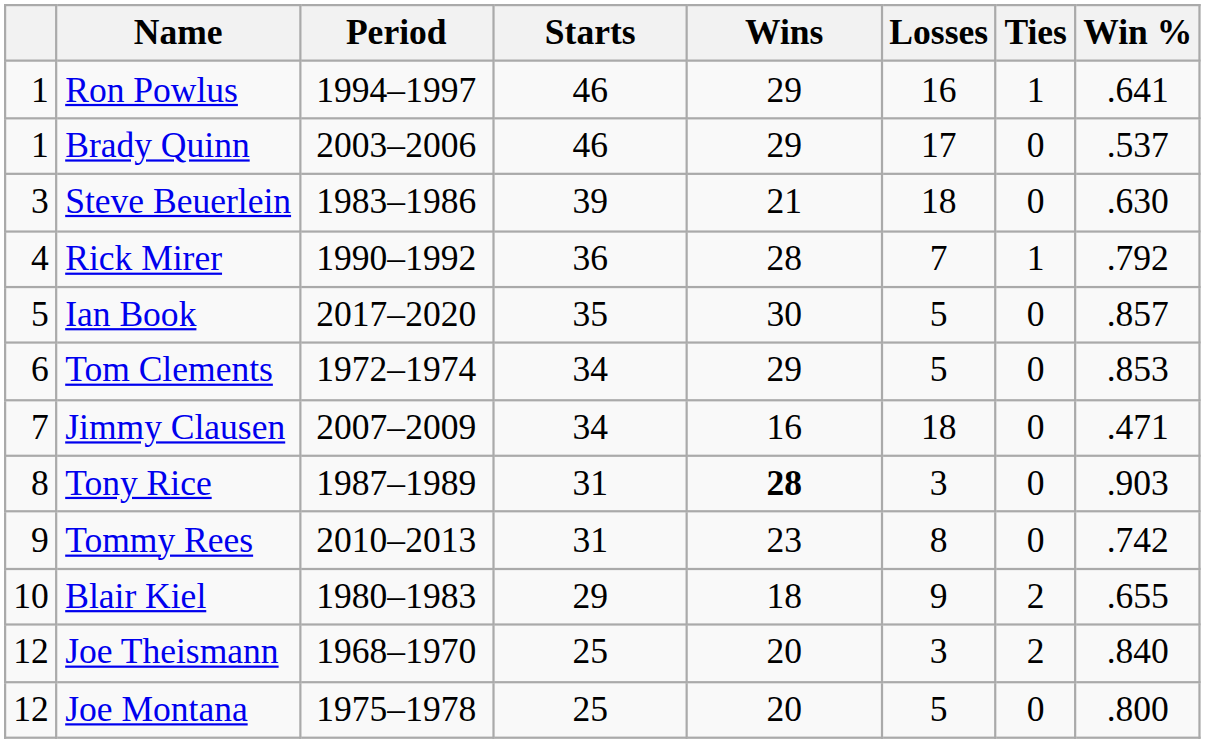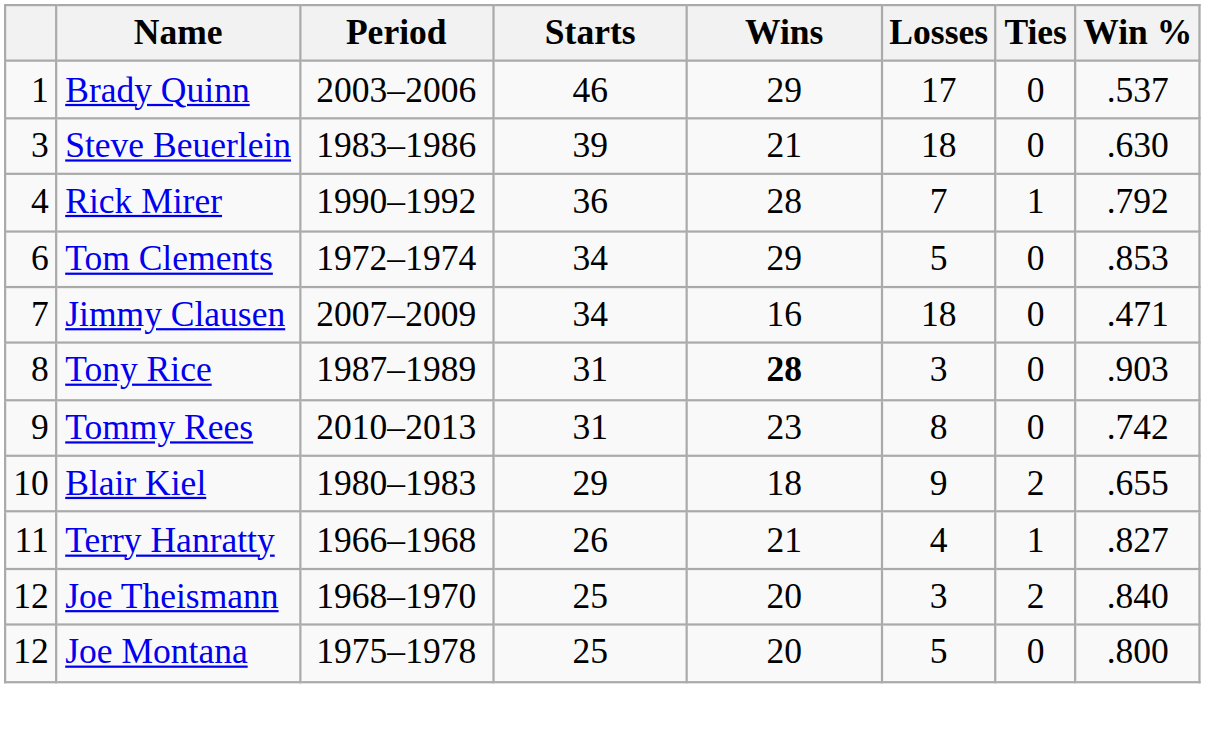- row: 1 | Ron Powlus | 1994–1997 | 46 | 29 | 16 | 1 | .641
- row: 5 | Ian Book | 2017–2020 | 35 | 30 | 5 | 0 | .857
+ row: 11 | Terry Hanratty | 1966–1968 | 26 | 21 | 4 | 1 | .827
